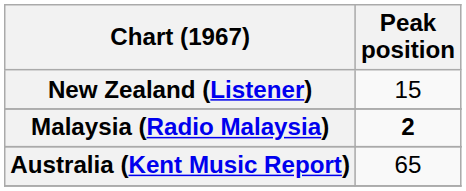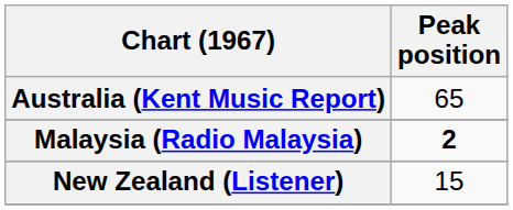rows swapped: Australia (Kent Music Report) <-> New Zealand (Listener)
